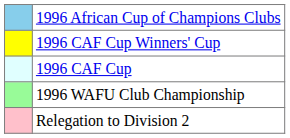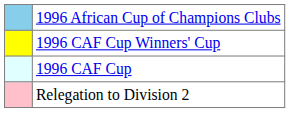- row: 1996 WAFU Club Championship
